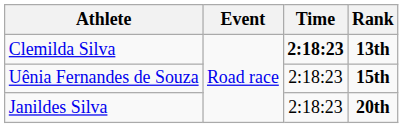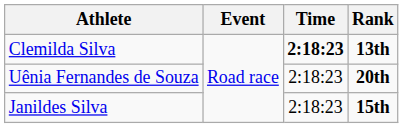Uênia Fernandes de Souza | Rank: 15th -> 20th
Janildes Silva | Rank: 20th -> 15th
